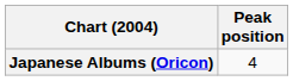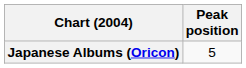Japanese Albums (Oricon) | Peak position: 4 -> 5
